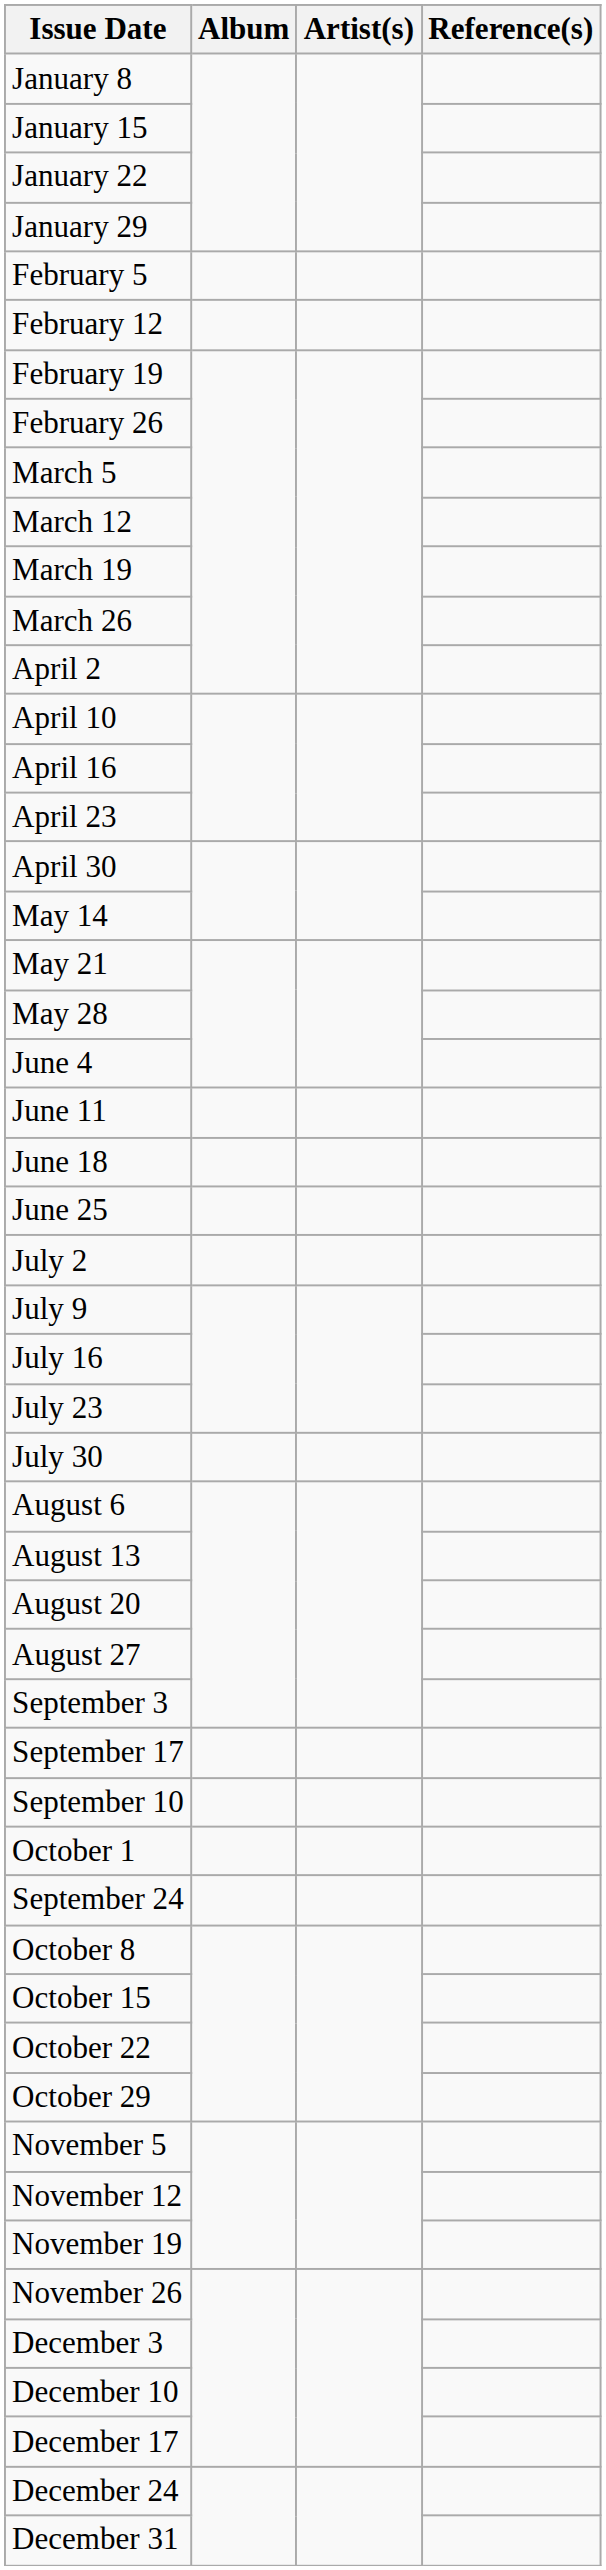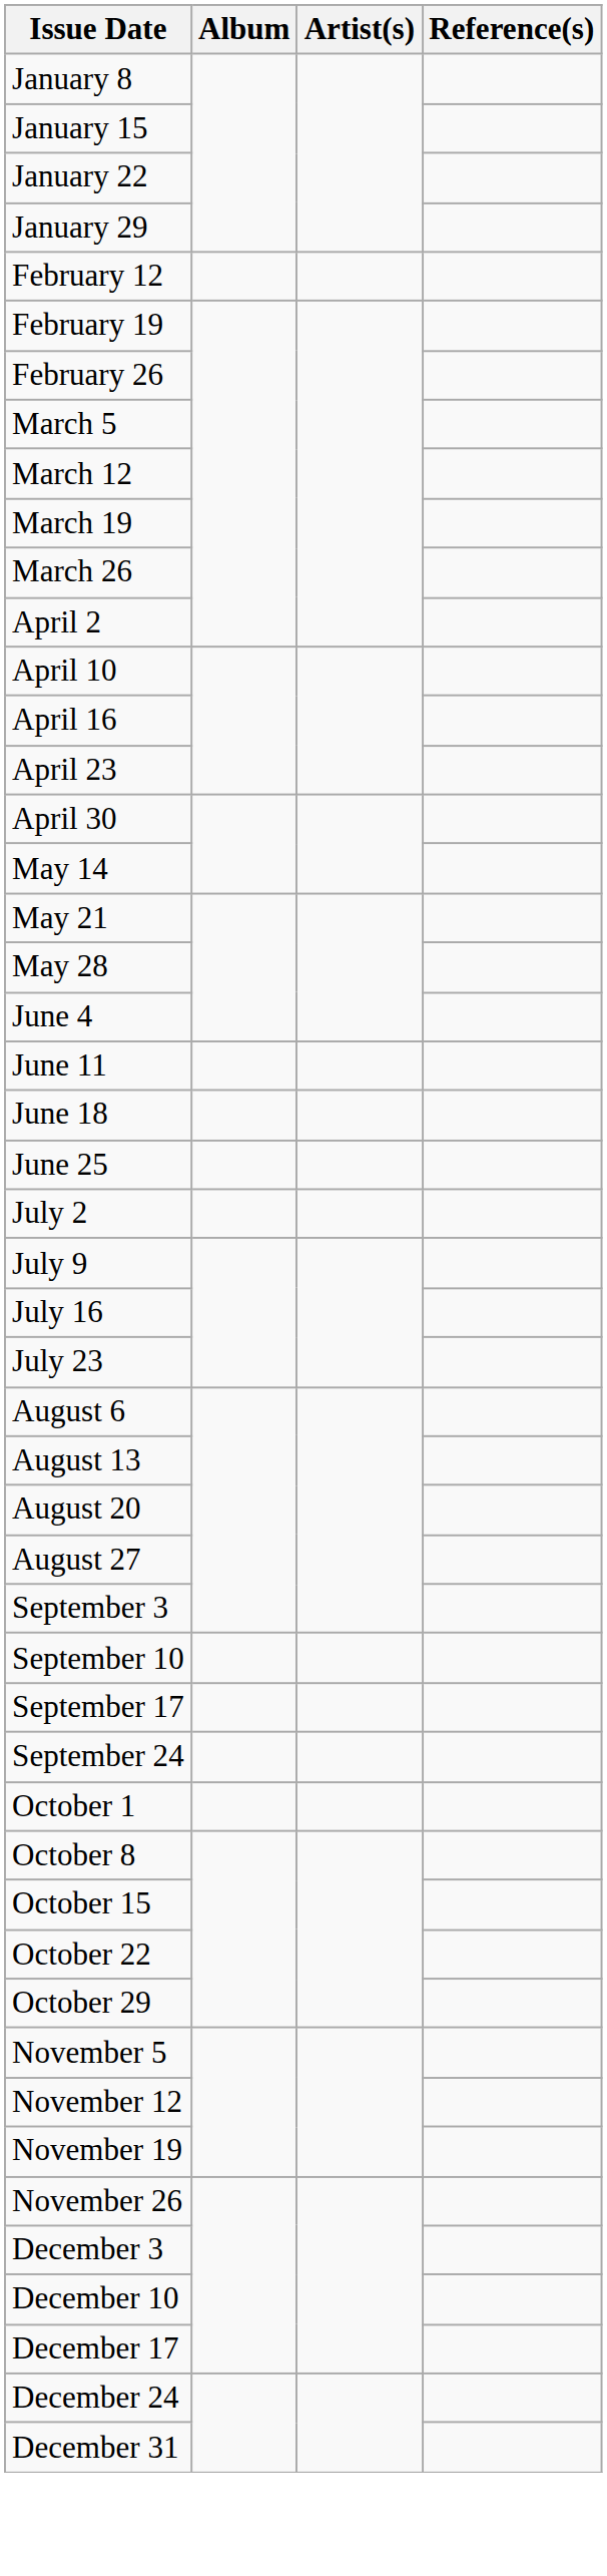- row: February 5
- row: July 30
rows swapped: September 10 <-> September 17
rows swapped: September 24 <-> October 1
